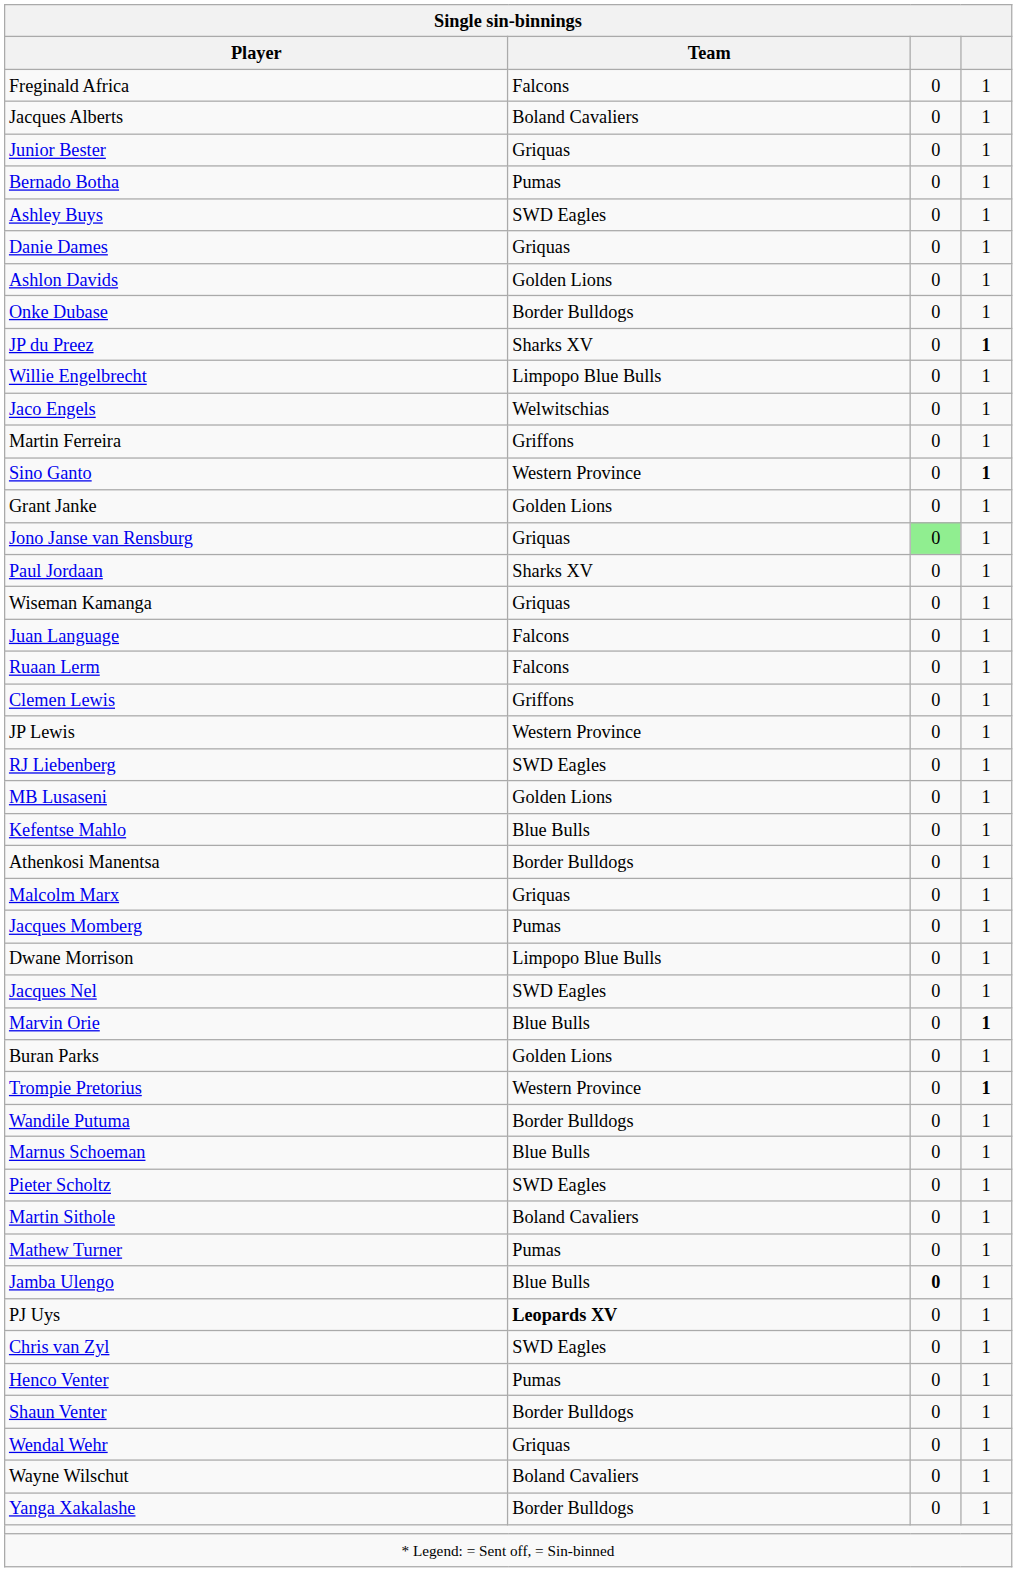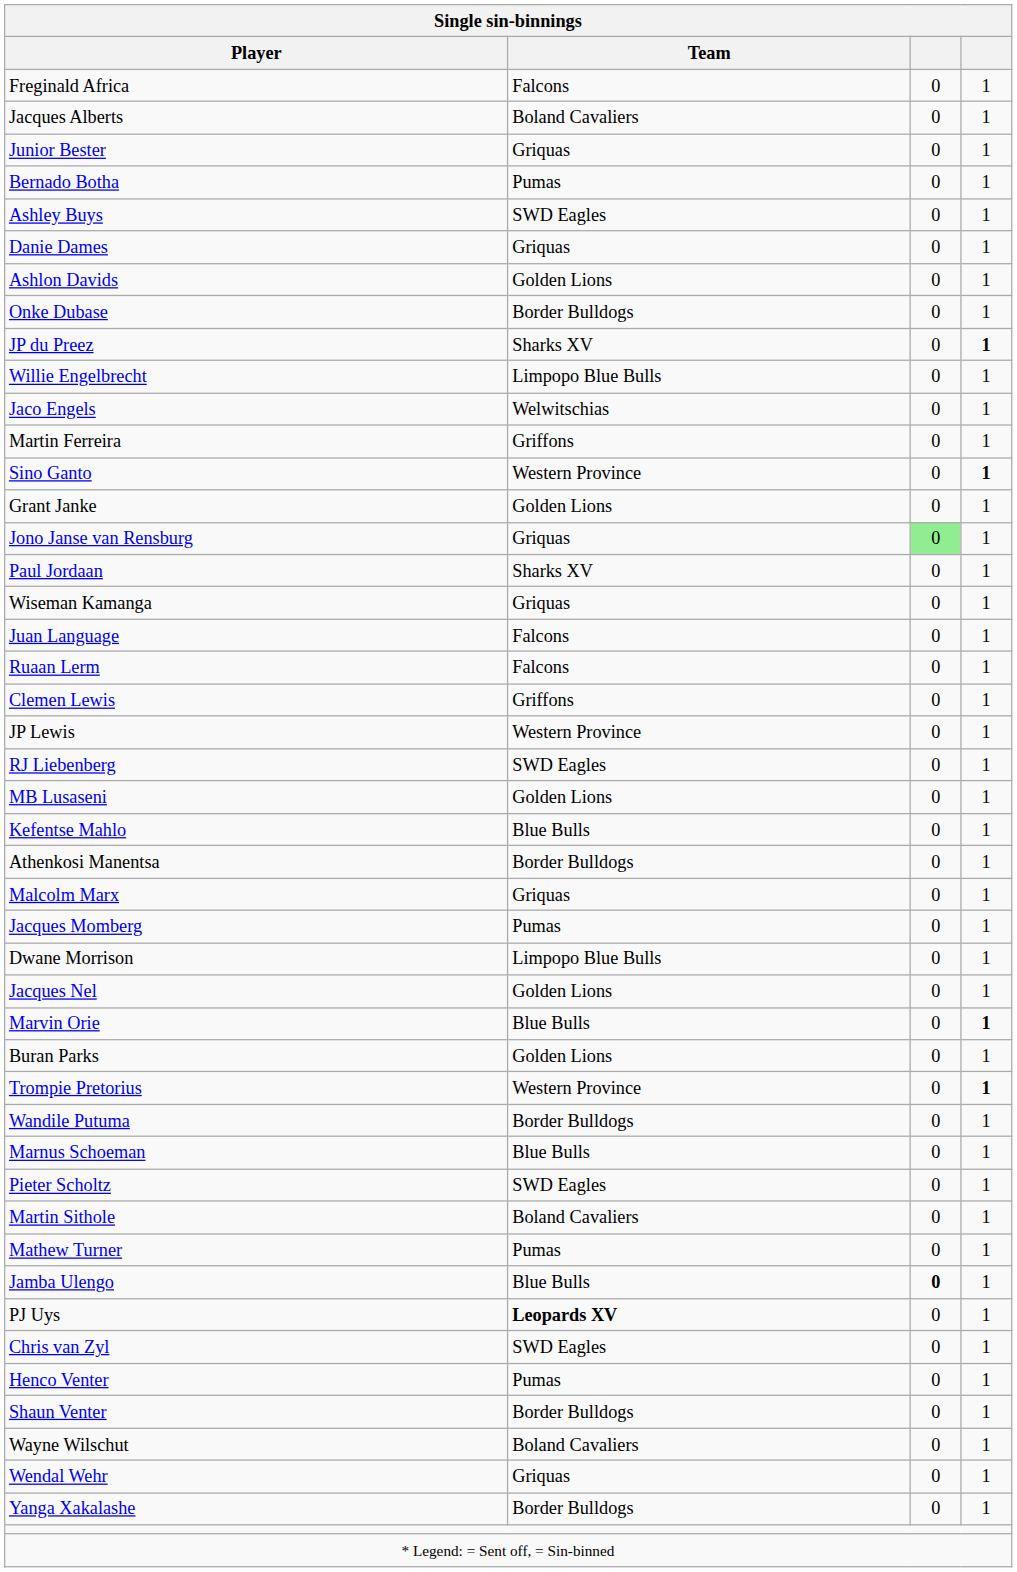Jacques Nel | Team: SWD Eagles -> Golden Lions
rows swapped: Wendal Wehr <-> Wayne Wilschut
